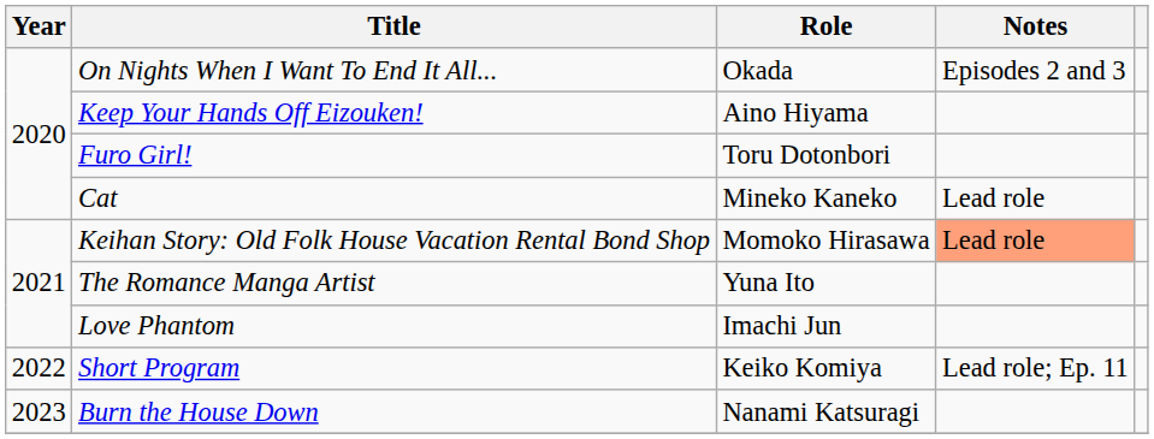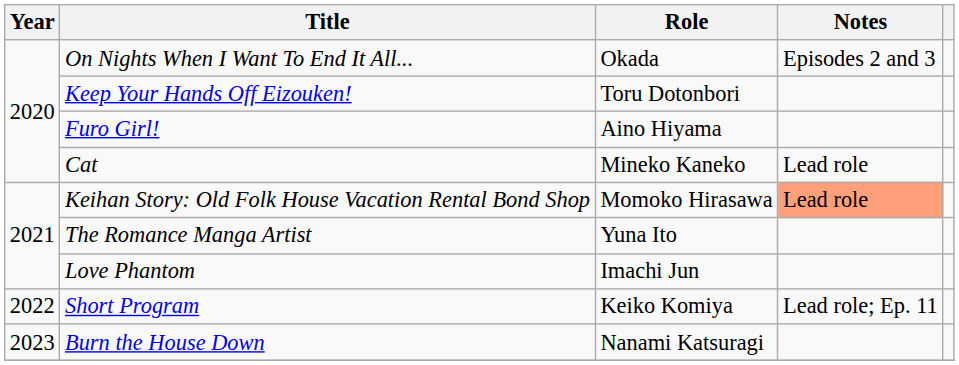Keep Your Hands Off Eizouken! | Role: Aino Hiyama -> Toru Dotonbori
Furo Girl! | Role: Toru Dotonbori -> Aino Hiyama
